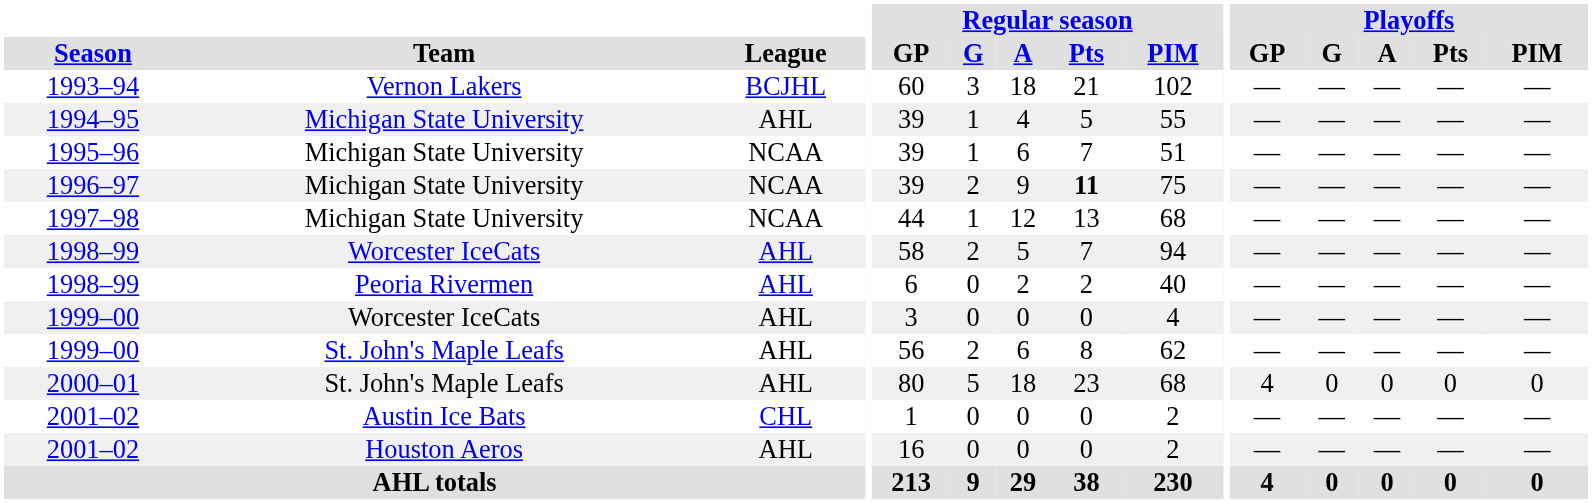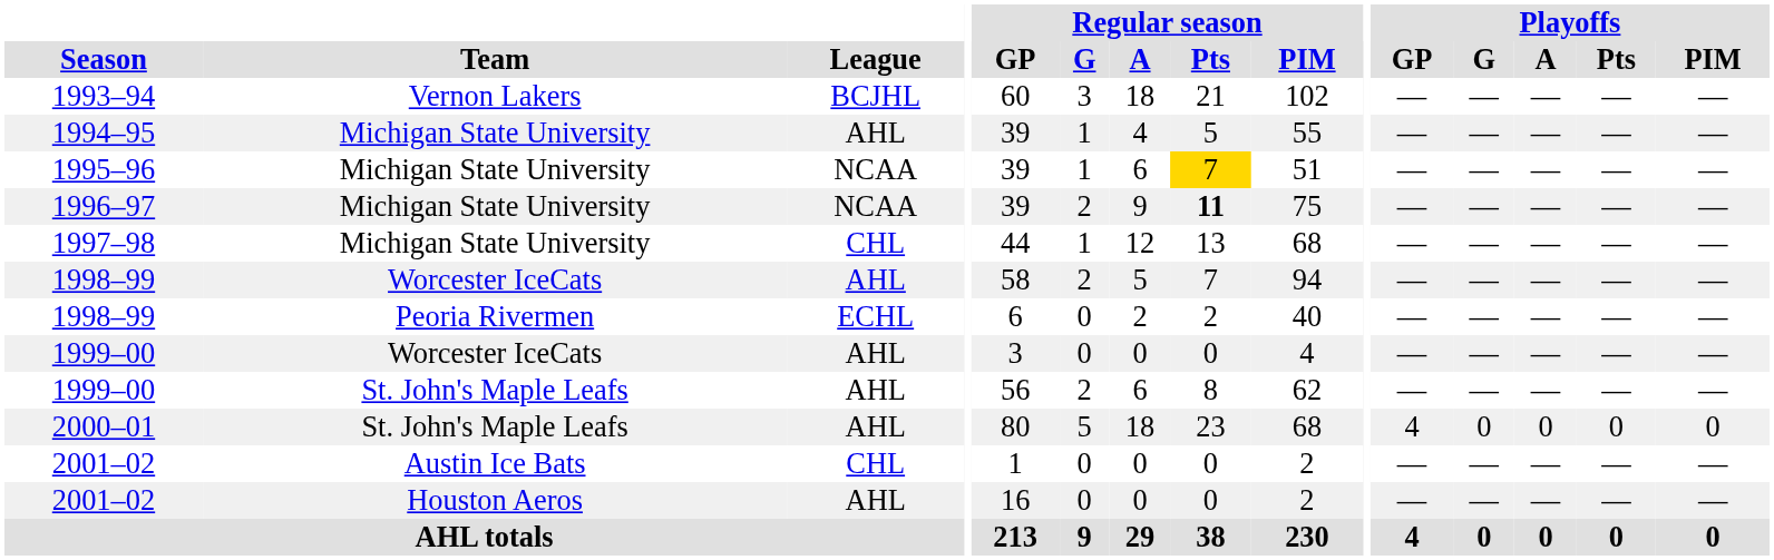1995–96 | Regular season / Pts: no background -> gold background
1997–98 | League: NCAA -> CHL
1998–99 / Peoria Rivermen | League: AHL -> ECHL
